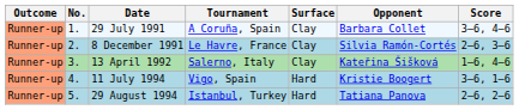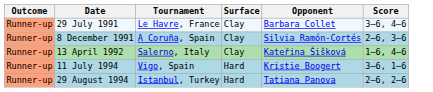- column: No. | 1. | 2. | 3. | 4. | 5.
29 July 1991 | Tournament: A Coruña, Spain -> Le Havre, France
8 December 1991 | Tournament: Le Havre, France -> A Coruña, Spain
